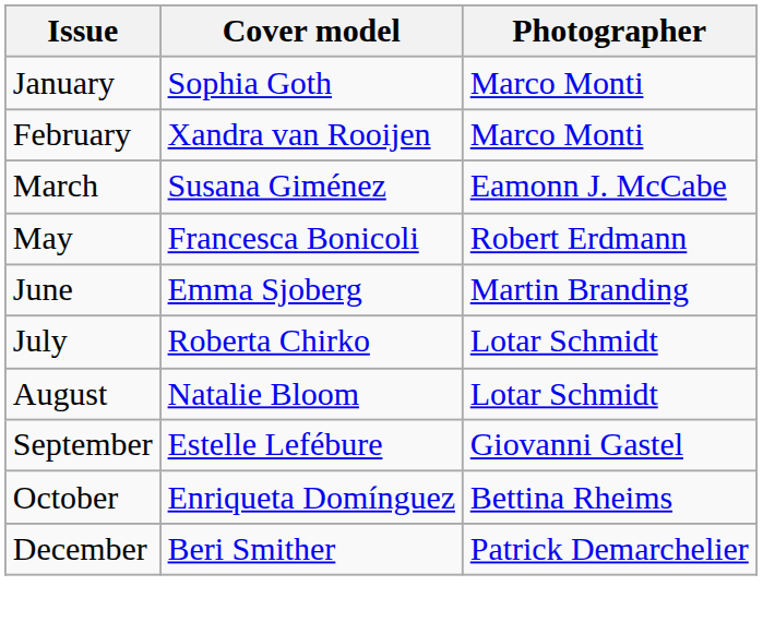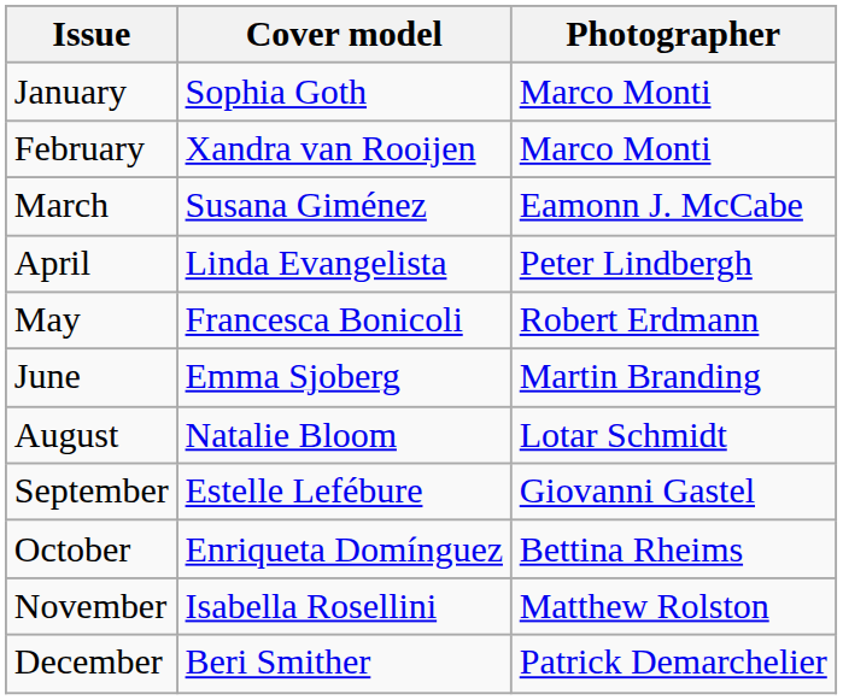+ row: April | Linda Evangelista | Peter Lindbergh
- row: July | Roberta Chirko | Lotar Schmidt
+ row: November | Isabella Rosellini | Matthew Rolston
